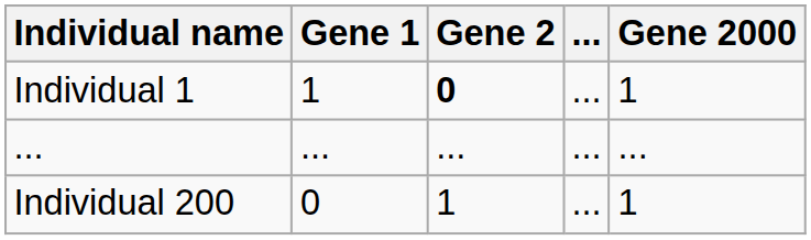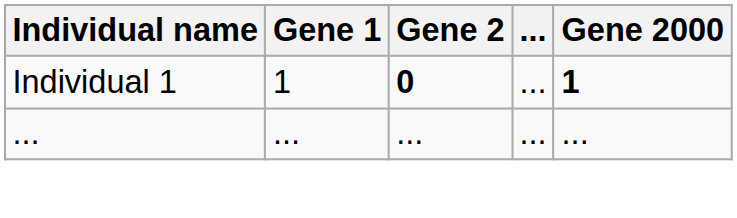Individual 1 | Gene 2000: normal -> bold
- row: Individual 200 | 0 | 1 | ... | 1
